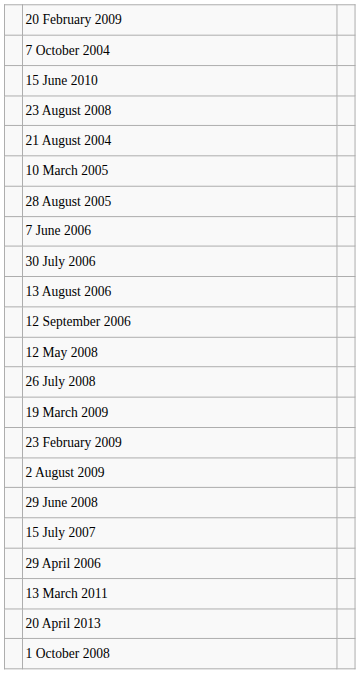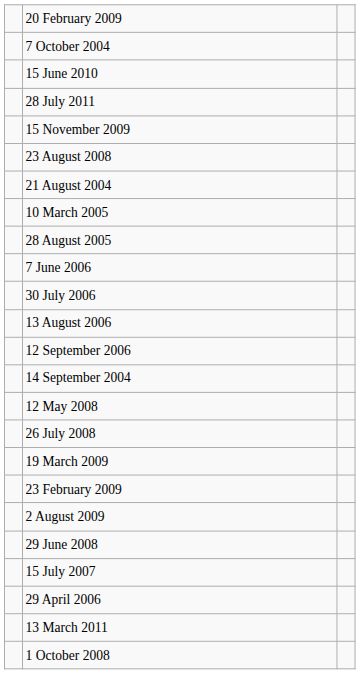+ row: 28 July 2011
+ row: 15 November 2009
+ row: 14 September 2004
- row: 20 April 2013
